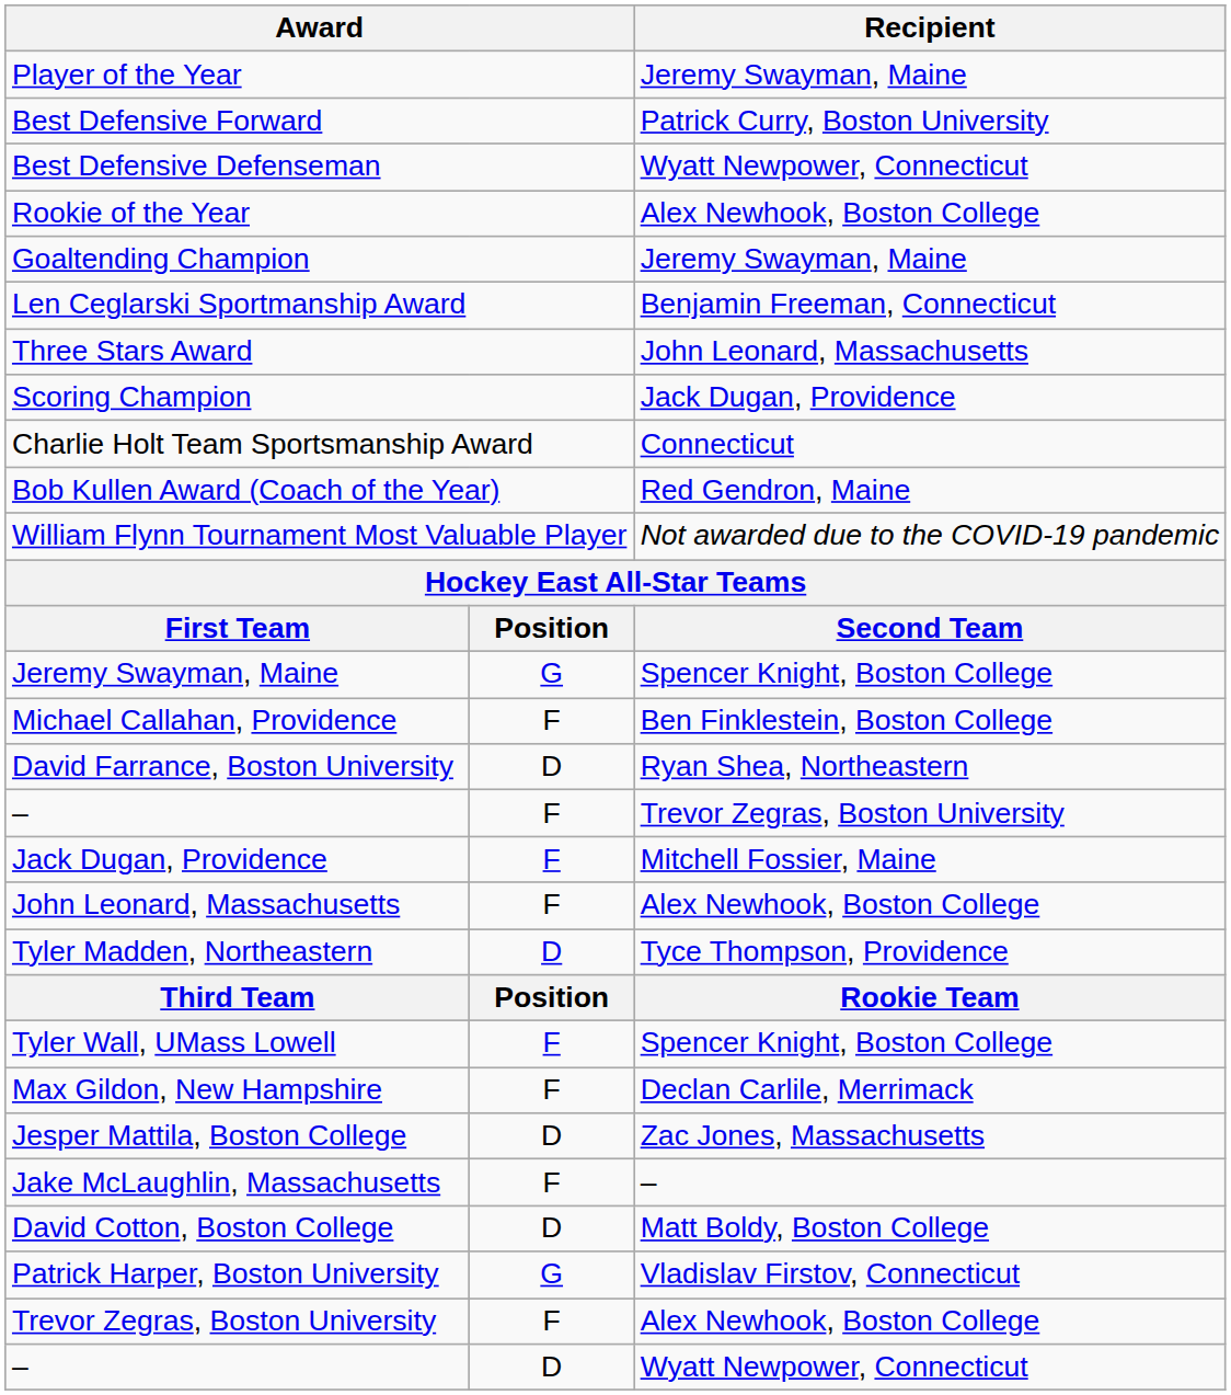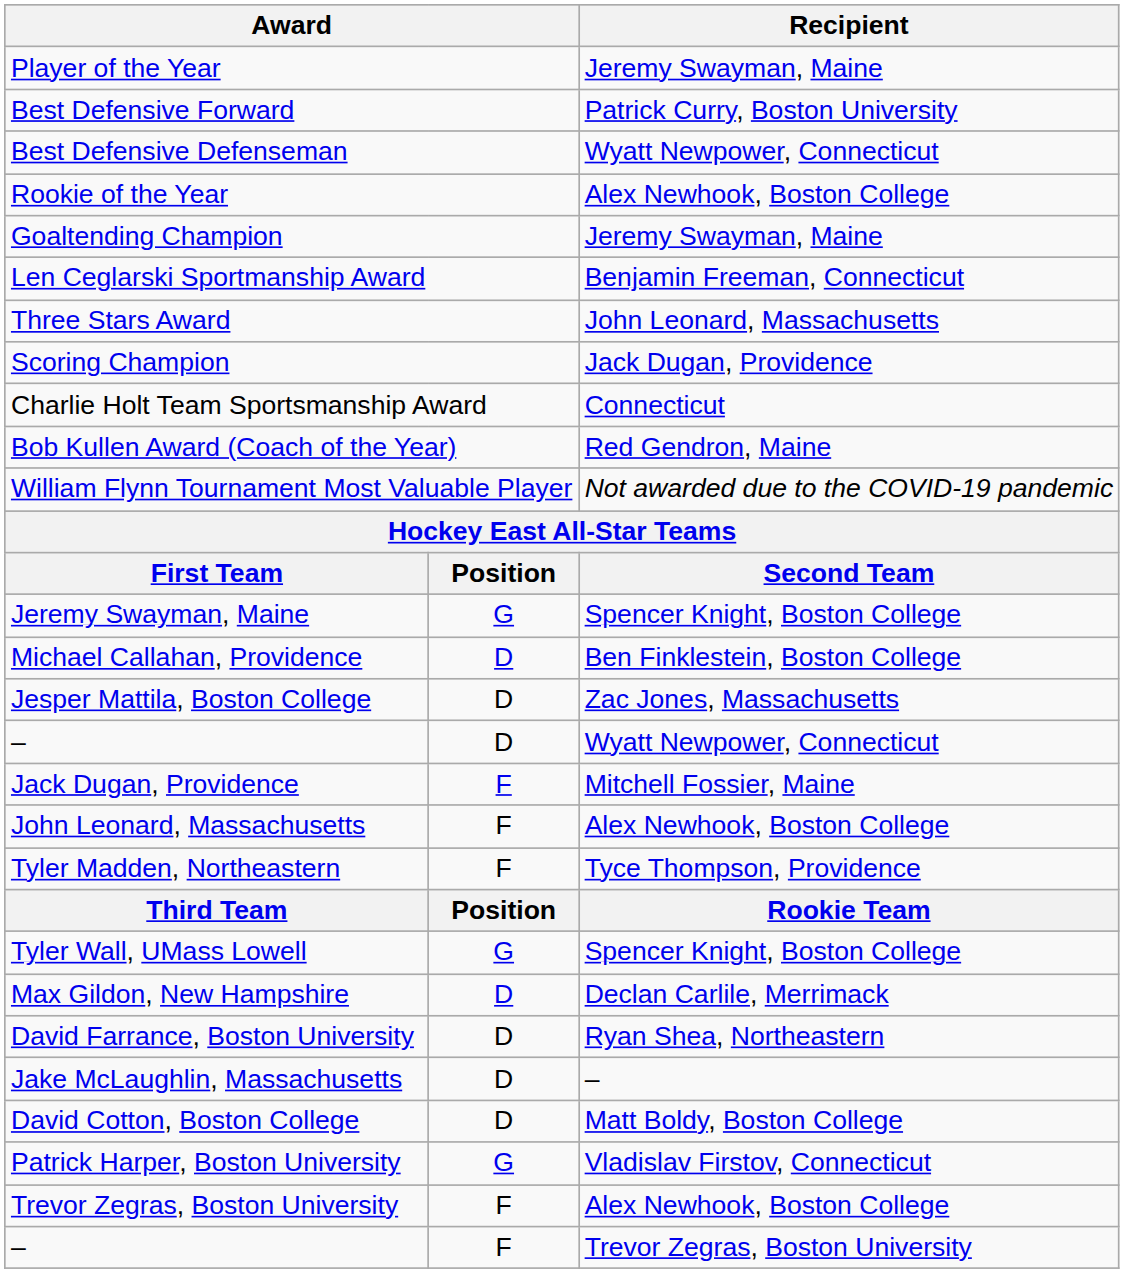Michael Callahan, Providence | column 2: F -> D
rows swapped: David Farrance, Boston University <-> Jesper Mattila, Boston College
rows swapped: – / Wyatt Newpower, Connecticut <-> – / Trevor Zegras, Boston University
Tyler Madden, Northeastern | column 2: D -> F
Tyler Wall, UMass Lowell | column 2: F -> G
Max Gildon, New Hampshire | column 2: F -> D
Jake McLaughlin, Massachusetts | column 2: F -> D
